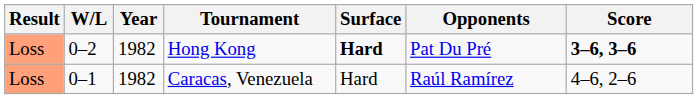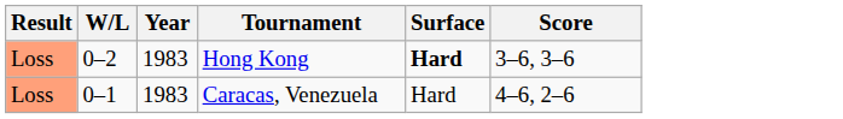- column: Opponents | Pat Du Pré | Raúl Ramírez
Hong Kong | Year: 1982 -> 1983
Hong Kong | Score: bold -> normal
Caracas, Venezuela | Year: 1982 -> 1983
